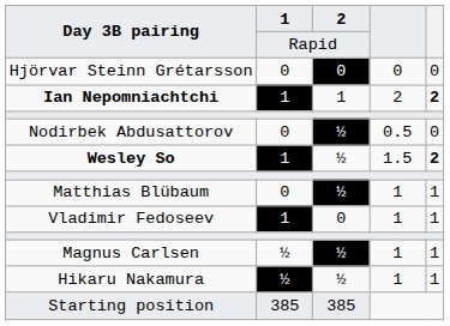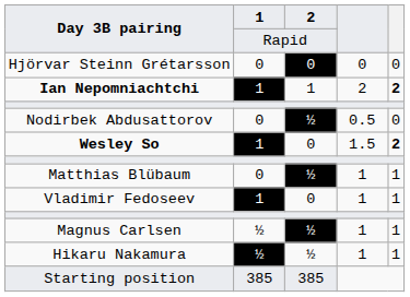Wesley So | 2: ½ -> 0
